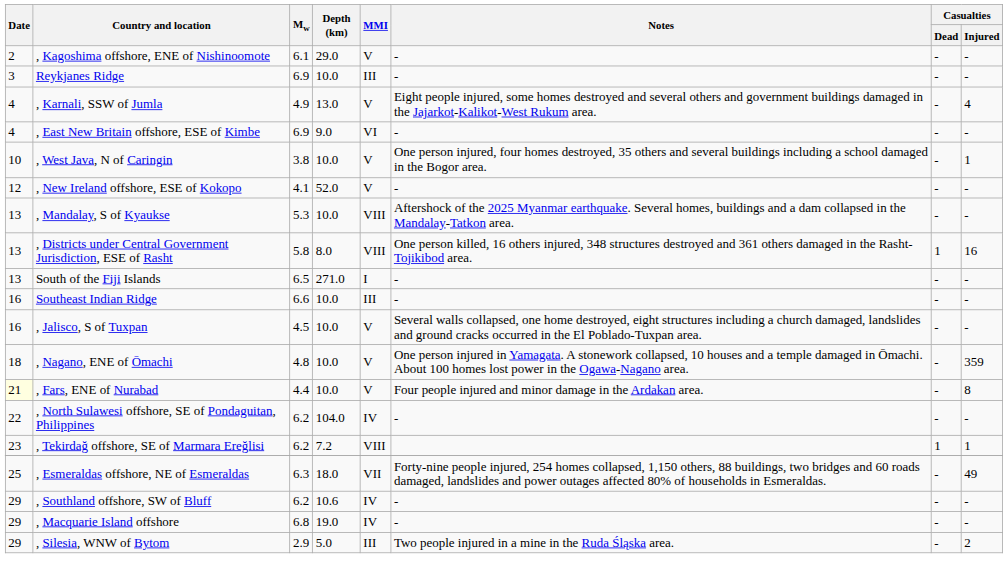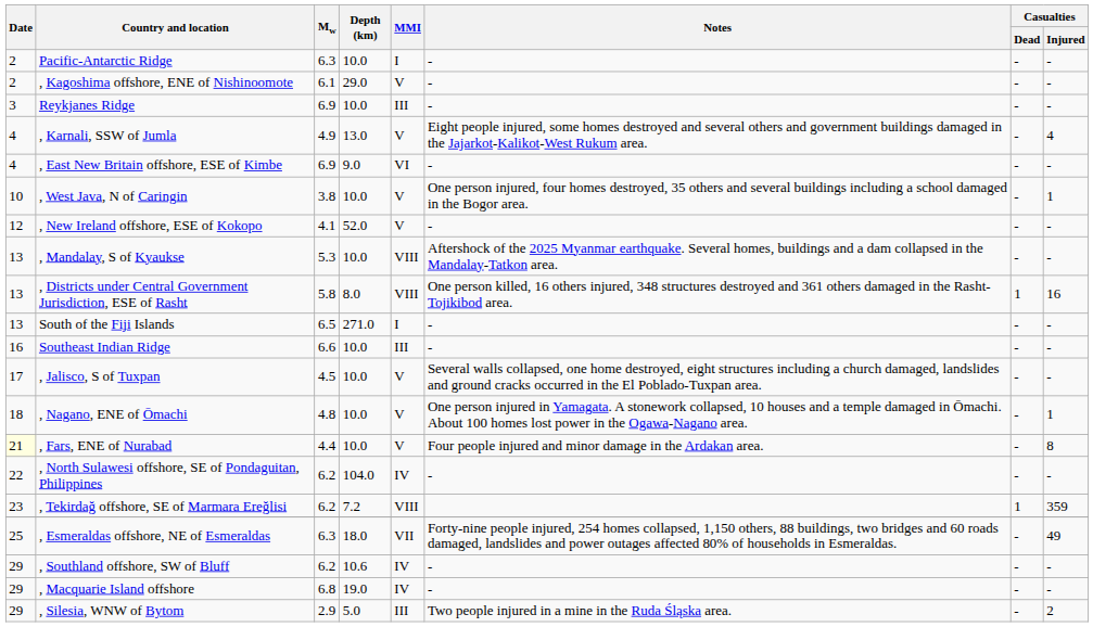+ row: 2 | Pacific-Antarctic Ridge | 6.3 | 10.0 | I | - | - | -
, Jalisco, S of Tuxpan | Date: 16 -> 17
, Nagano, ENE of Ōmachi | Casualties / Injured: 359 -> 1
, Tekirdağ offshore, SE of Marmara Ereğlisi | Casualties / Injured: 1 -> 359
